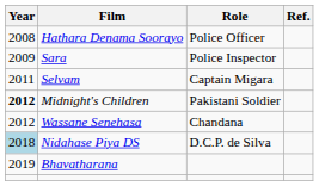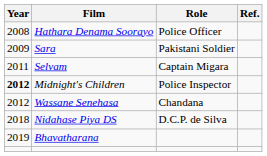Sara | Role: Police Inspector -> Pakistani Soldier
Midnight's Children | Role: Pakistani Soldier -> Police Inspector
Nidahase Piya DS | Year: lightblue background -> no background
